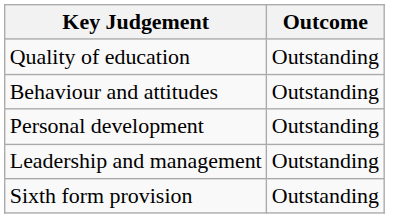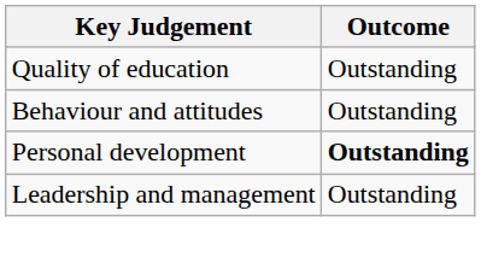Personal development | Outcome: normal -> bold
- row: Sixth form provision | Outstanding
